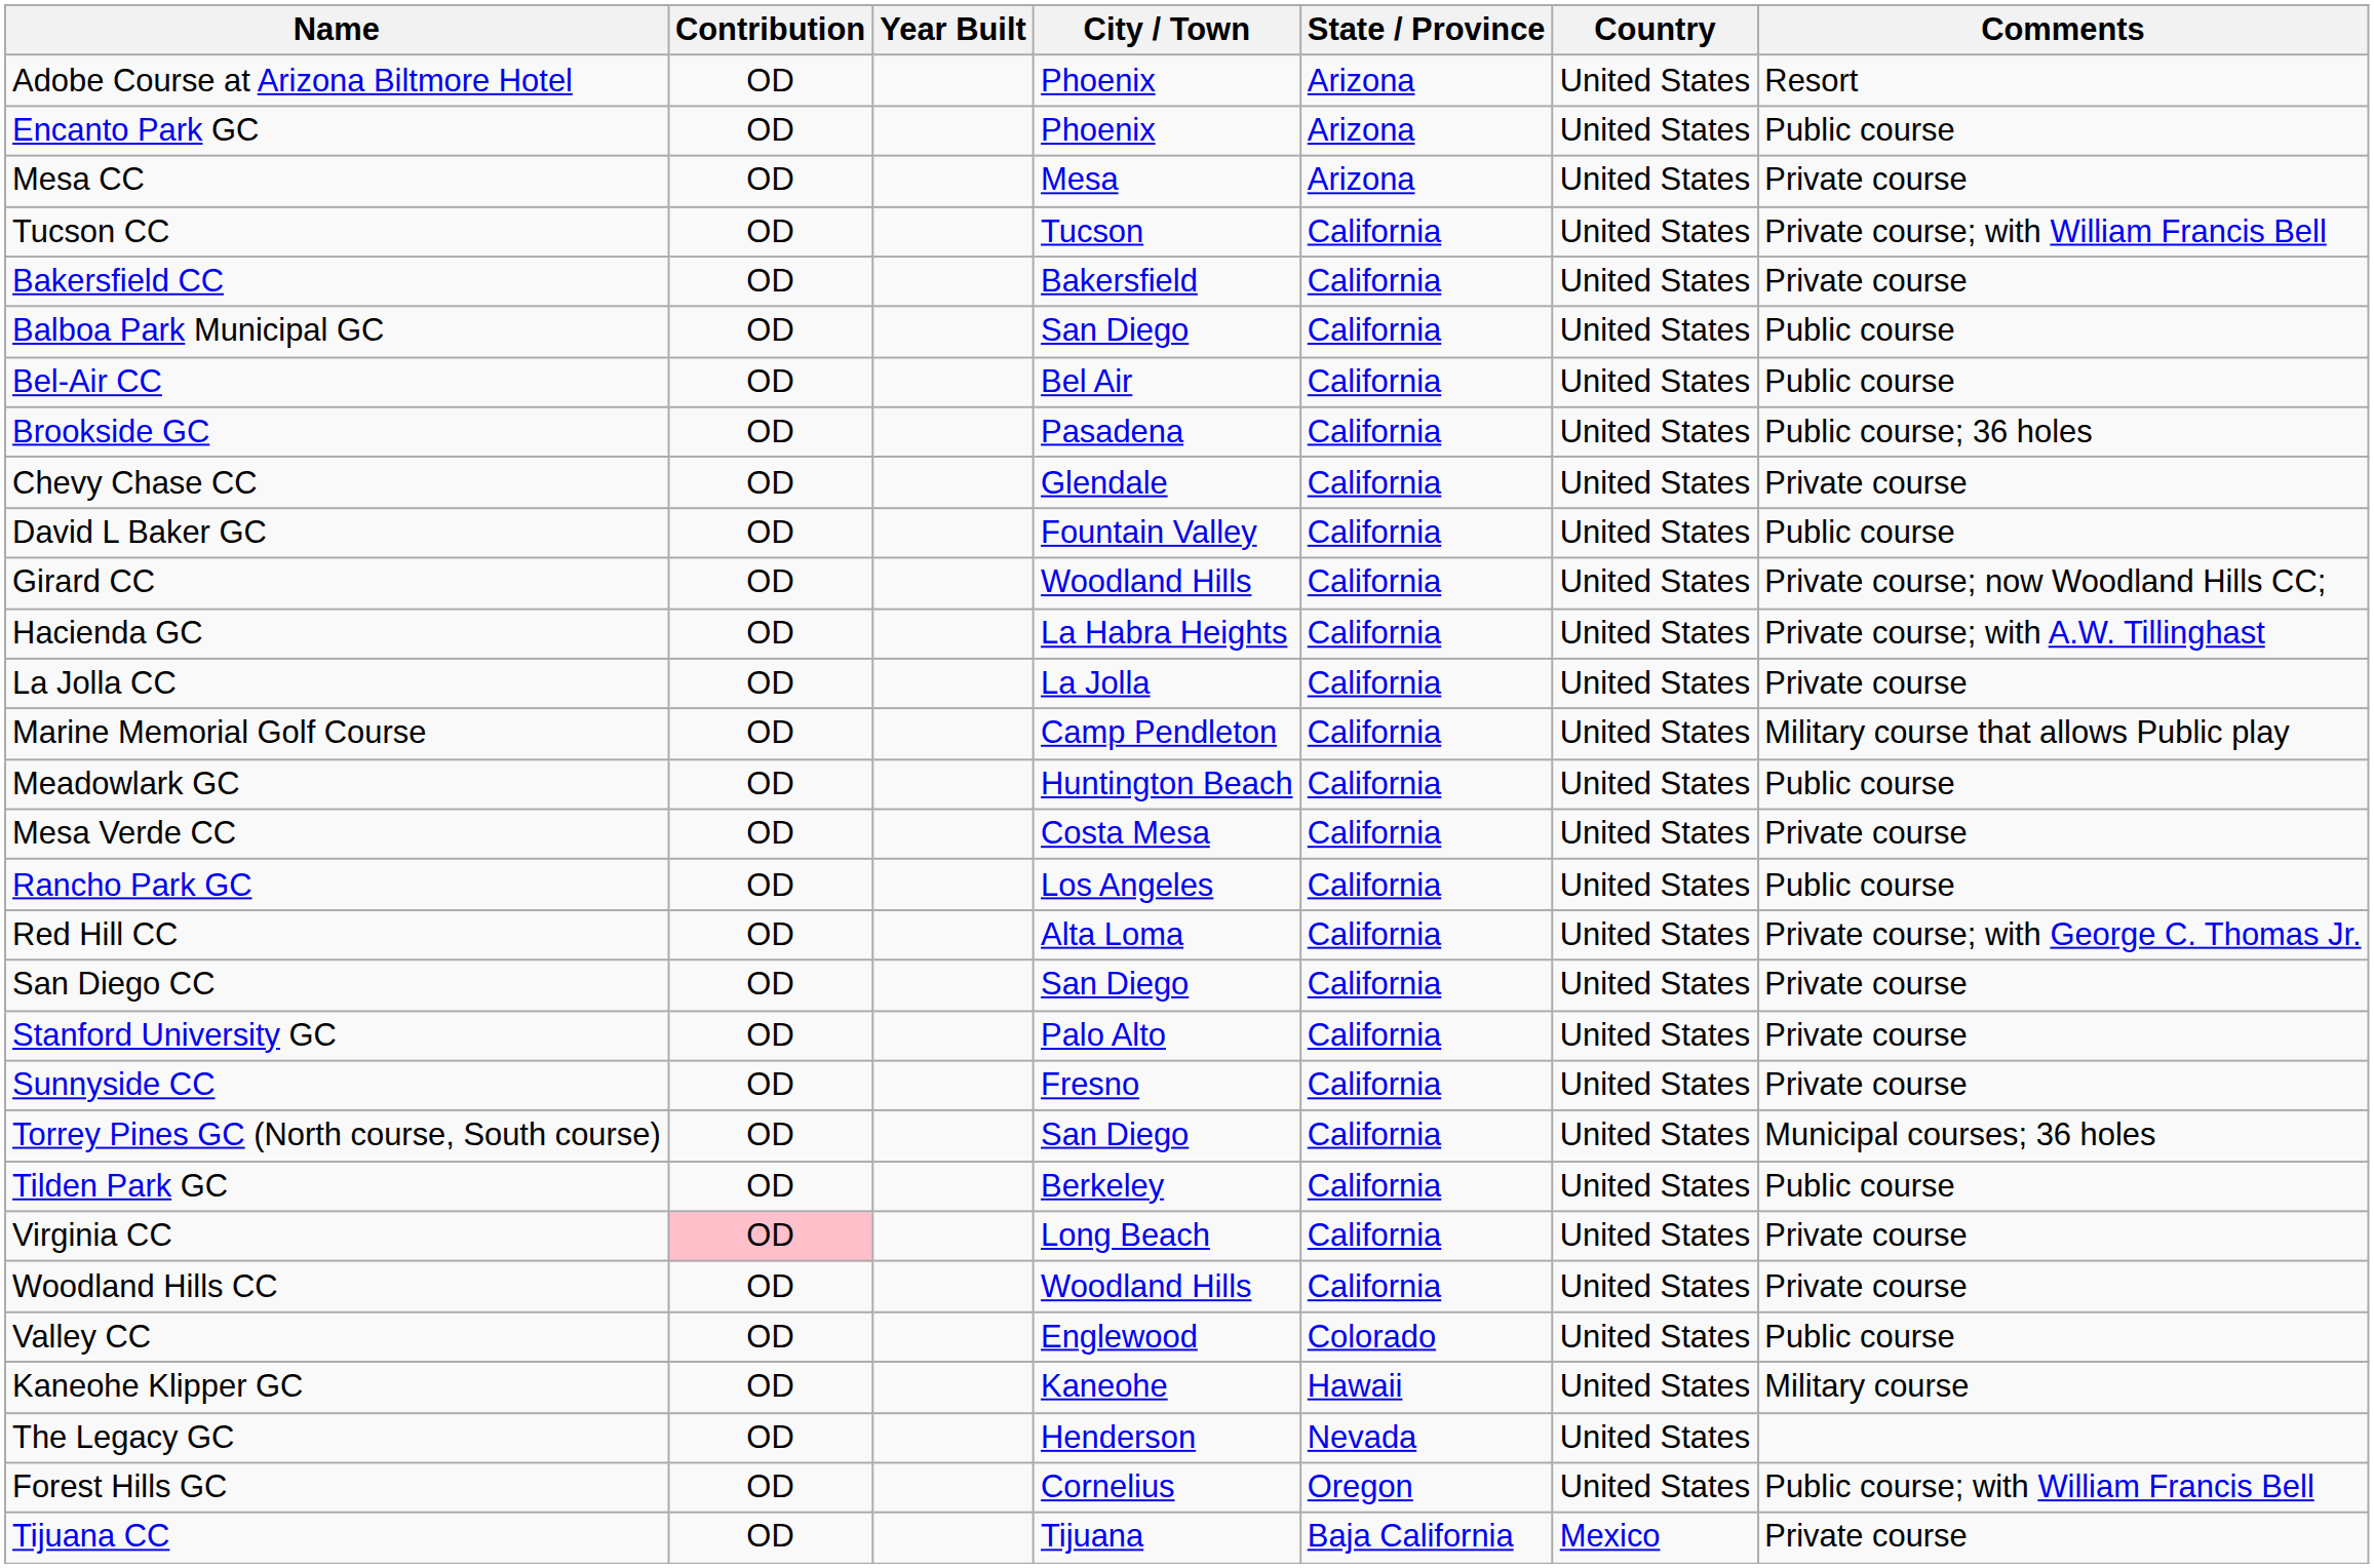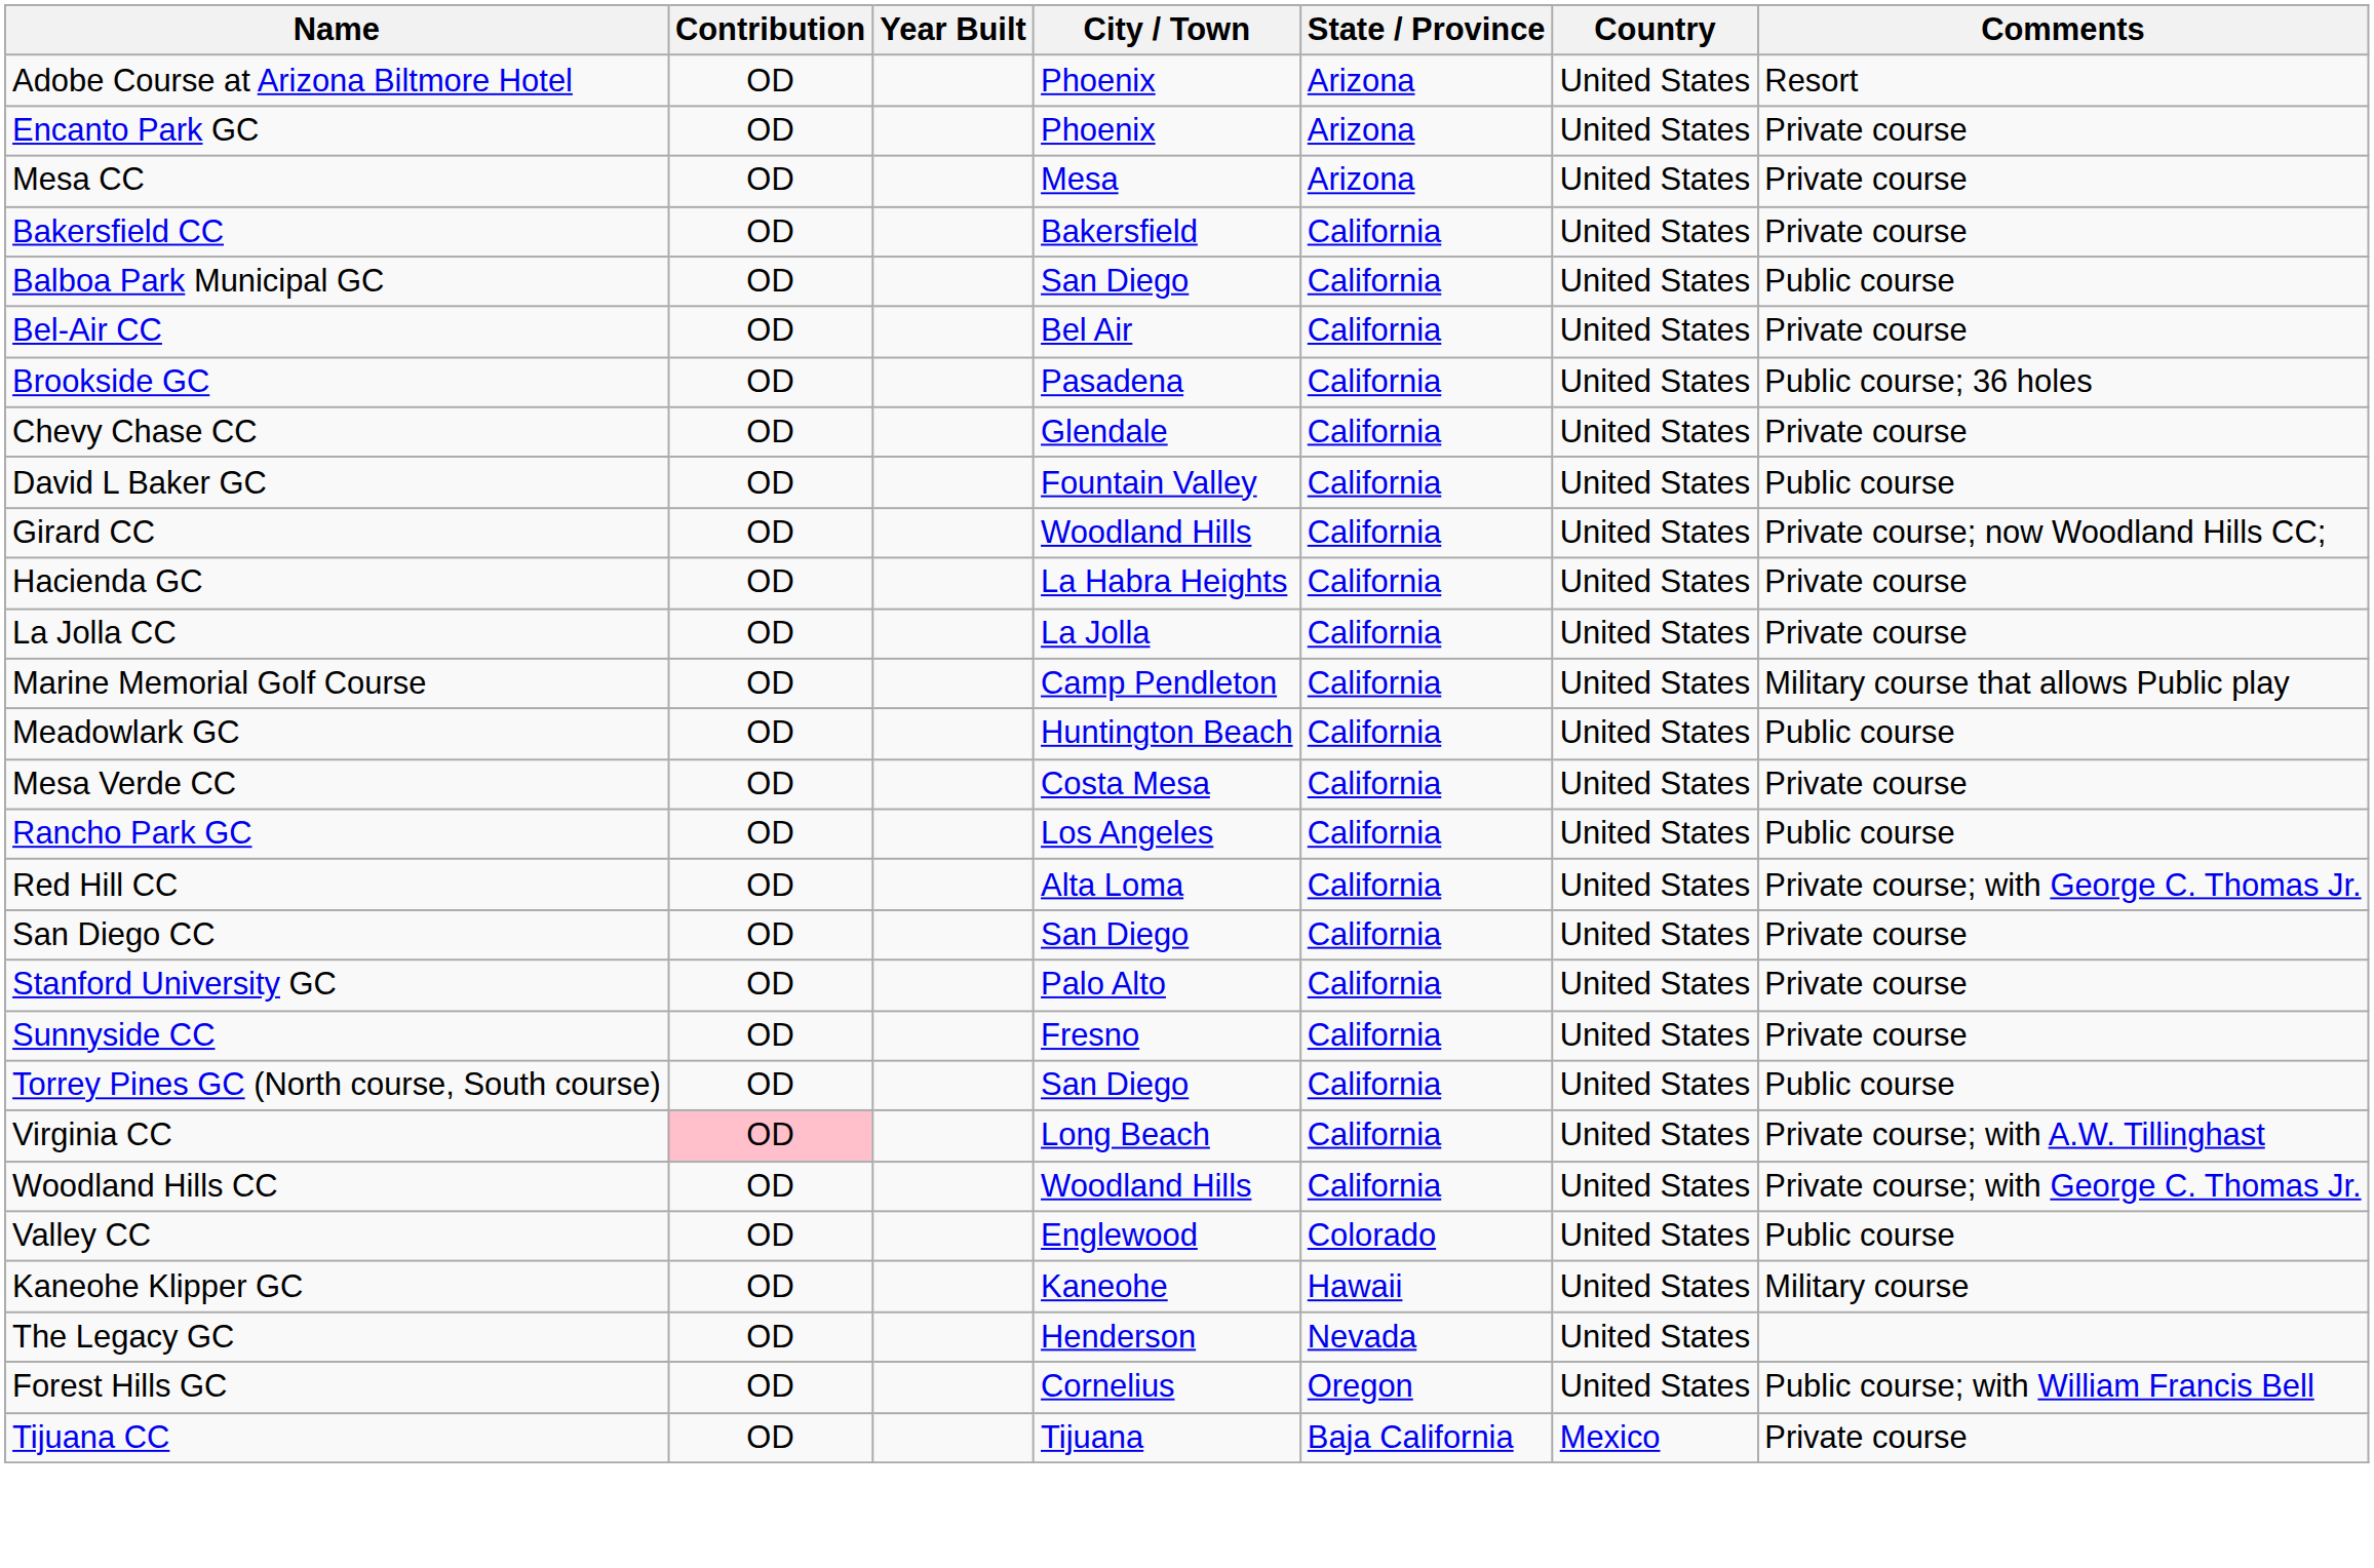Encanto Park GC | Comments: Public course -> Private course
- row: Tucson CC | OD | Tucson | California | United States | Private course; with William Francis Bell
Bel-Air CC | Comments: Public course -> Private course
Hacienda GC | Comments: Private course; with A.W. Tillinghast -> Private course
Torrey Pines GC (North course, South course) | Comments: Municipal courses; 36 holes -> Public course
- row: Tilden Park GC | OD | Berkeley | California | United States | Public course
Virginia CC | Comments: Private course -> Private course; with A.W. Tillinghast
Woodland Hills CC | Comments: Private course -> Private course; with George C. Thomas Jr.
